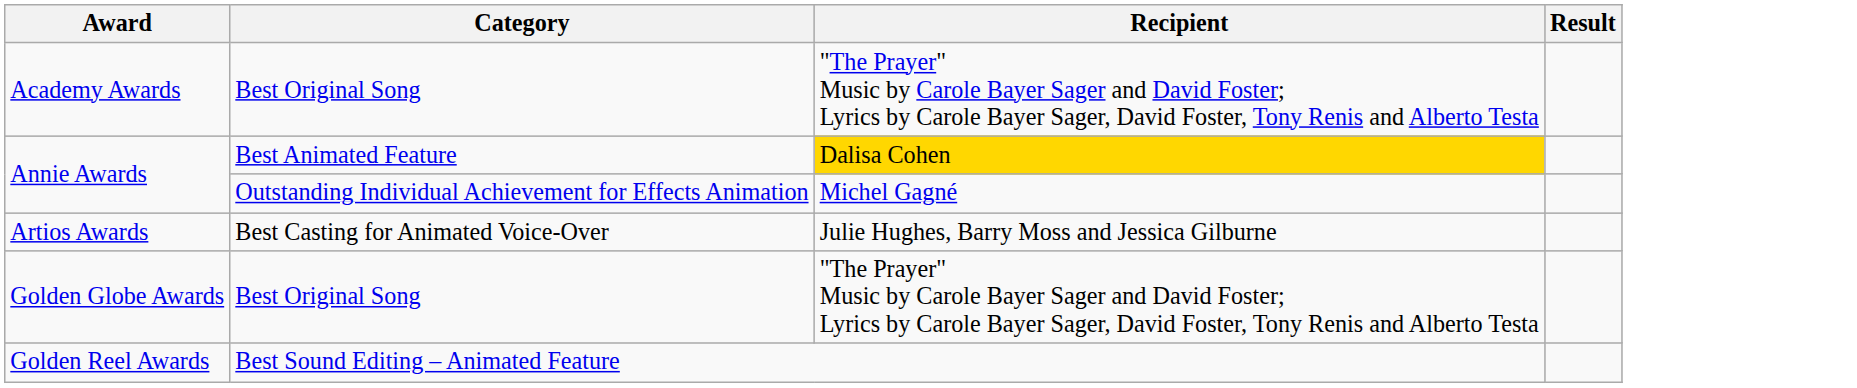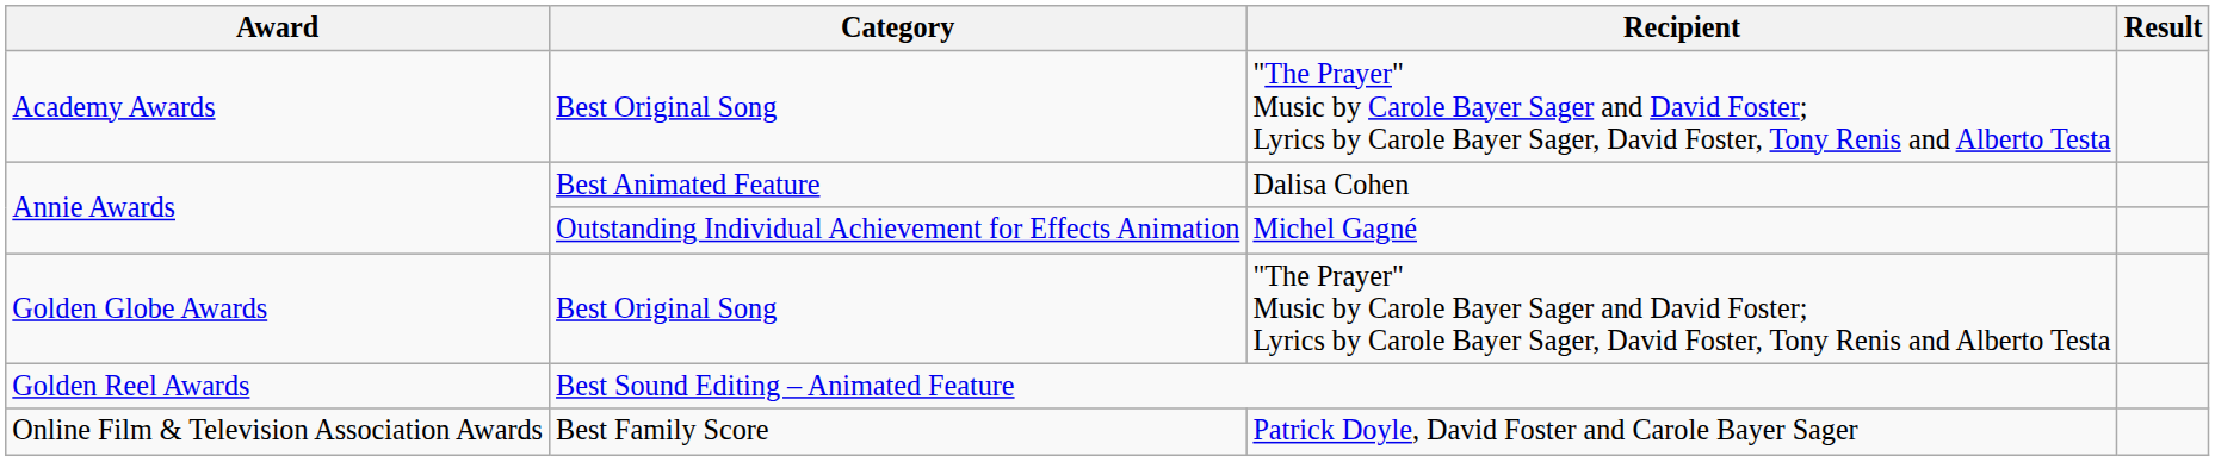Annie Awards / Best Animated Feature | Recipient: gold background -> no background
- row: Artios Awards | Best Casting for Animated Voice-Over | Julie Hughes, Barry Moss and Jessica Gilburne
+ row: Online Film & Television Association Awards | Best Family Score | Patrick Doyle, David Foster and Carole Bayer Sager
